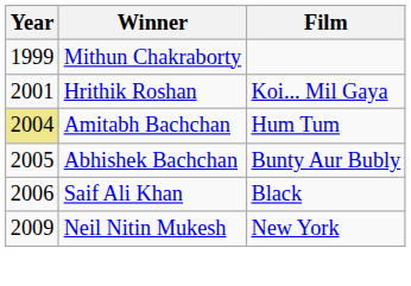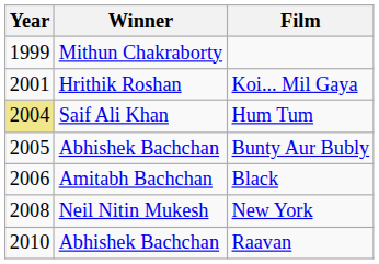Hum Tum | Winner: Amitabh Bachchan -> Saif Ali Khan
Black | Winner: Saif Ali Khan -> Amitabh Bachchan
New York | Year: 2009 -> 2008
+ row: 2010 | Abhishek Bachchan | Raavan
